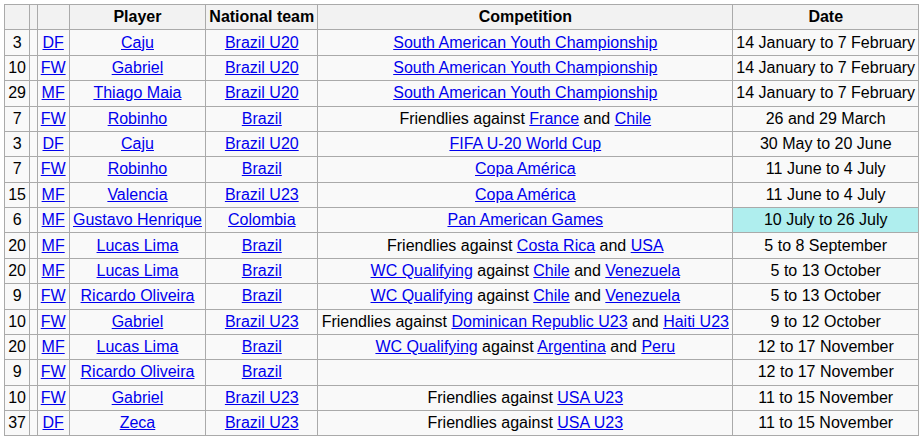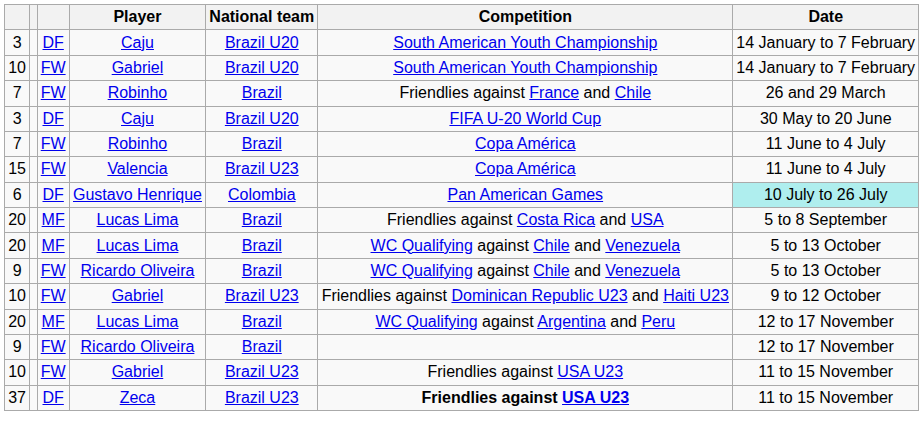- row: 29 | MF | Thiago Maia | Brazil U20 | South American Youth Championship | 14 January to 7 February
15 | column 3: MF -> FW
6 | column 3: MF -> DF
37 | Competition: normal -> bold
